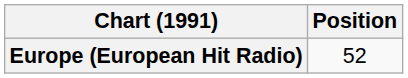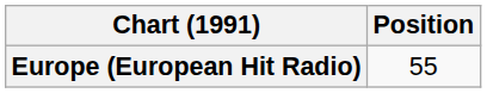Europe (European Hit Radio) | Position: 52 -> 55
